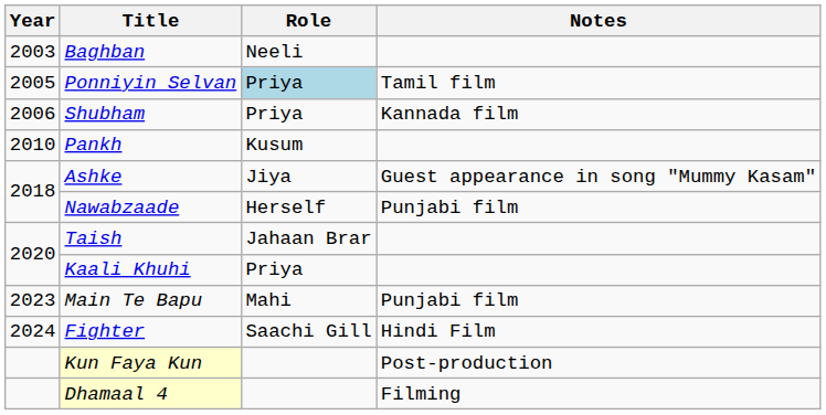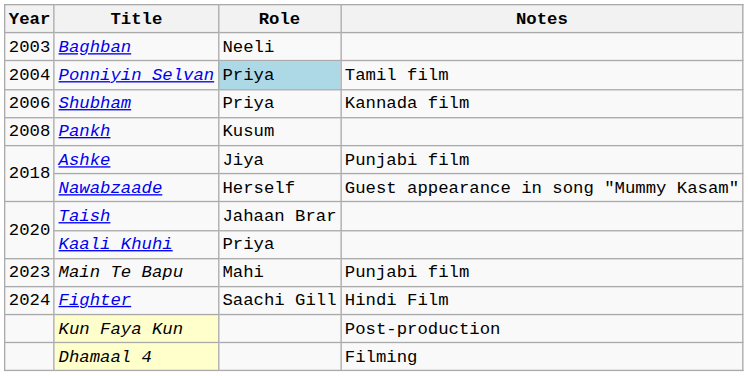Ponniyin Selvan | Year: 2005 -> 2004
Pankh | Year: 2010 -> 2008
Ashke | Notes: Guest appearance in song "Mummy Kasam" -> Punjabi film
Nawabzaade | Notes: Punjabi film -> Guest appearance in song "Mummy Kasam"
